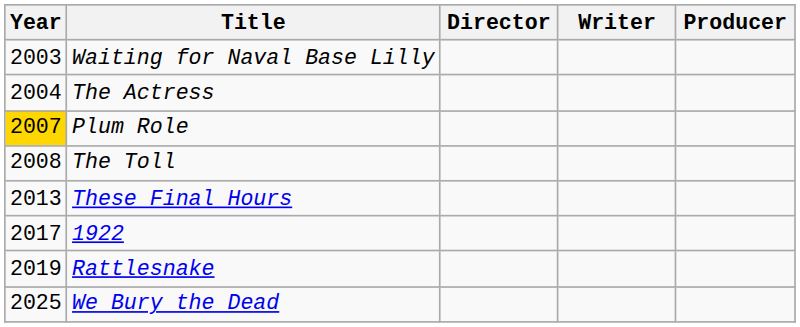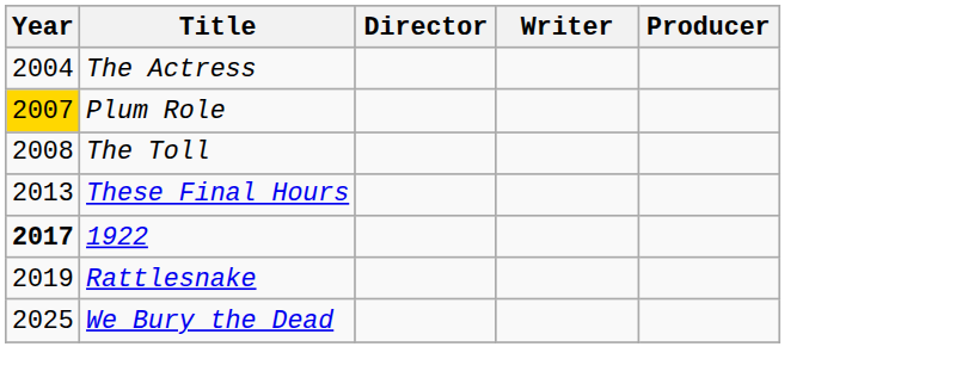- row: 2003 | Waiting for Naval Base Lilly
1922 | Year: normal -> bold
